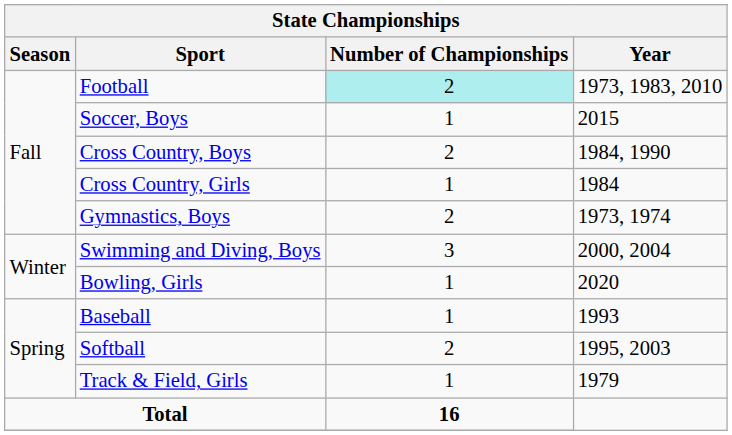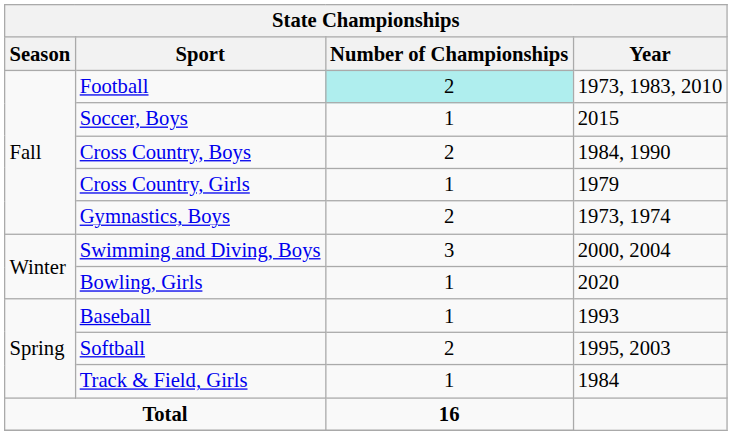Cross Country, Girls | Year: 1984 -> 1979
Track & Field, Girls | Year: 1979 -> 1984
